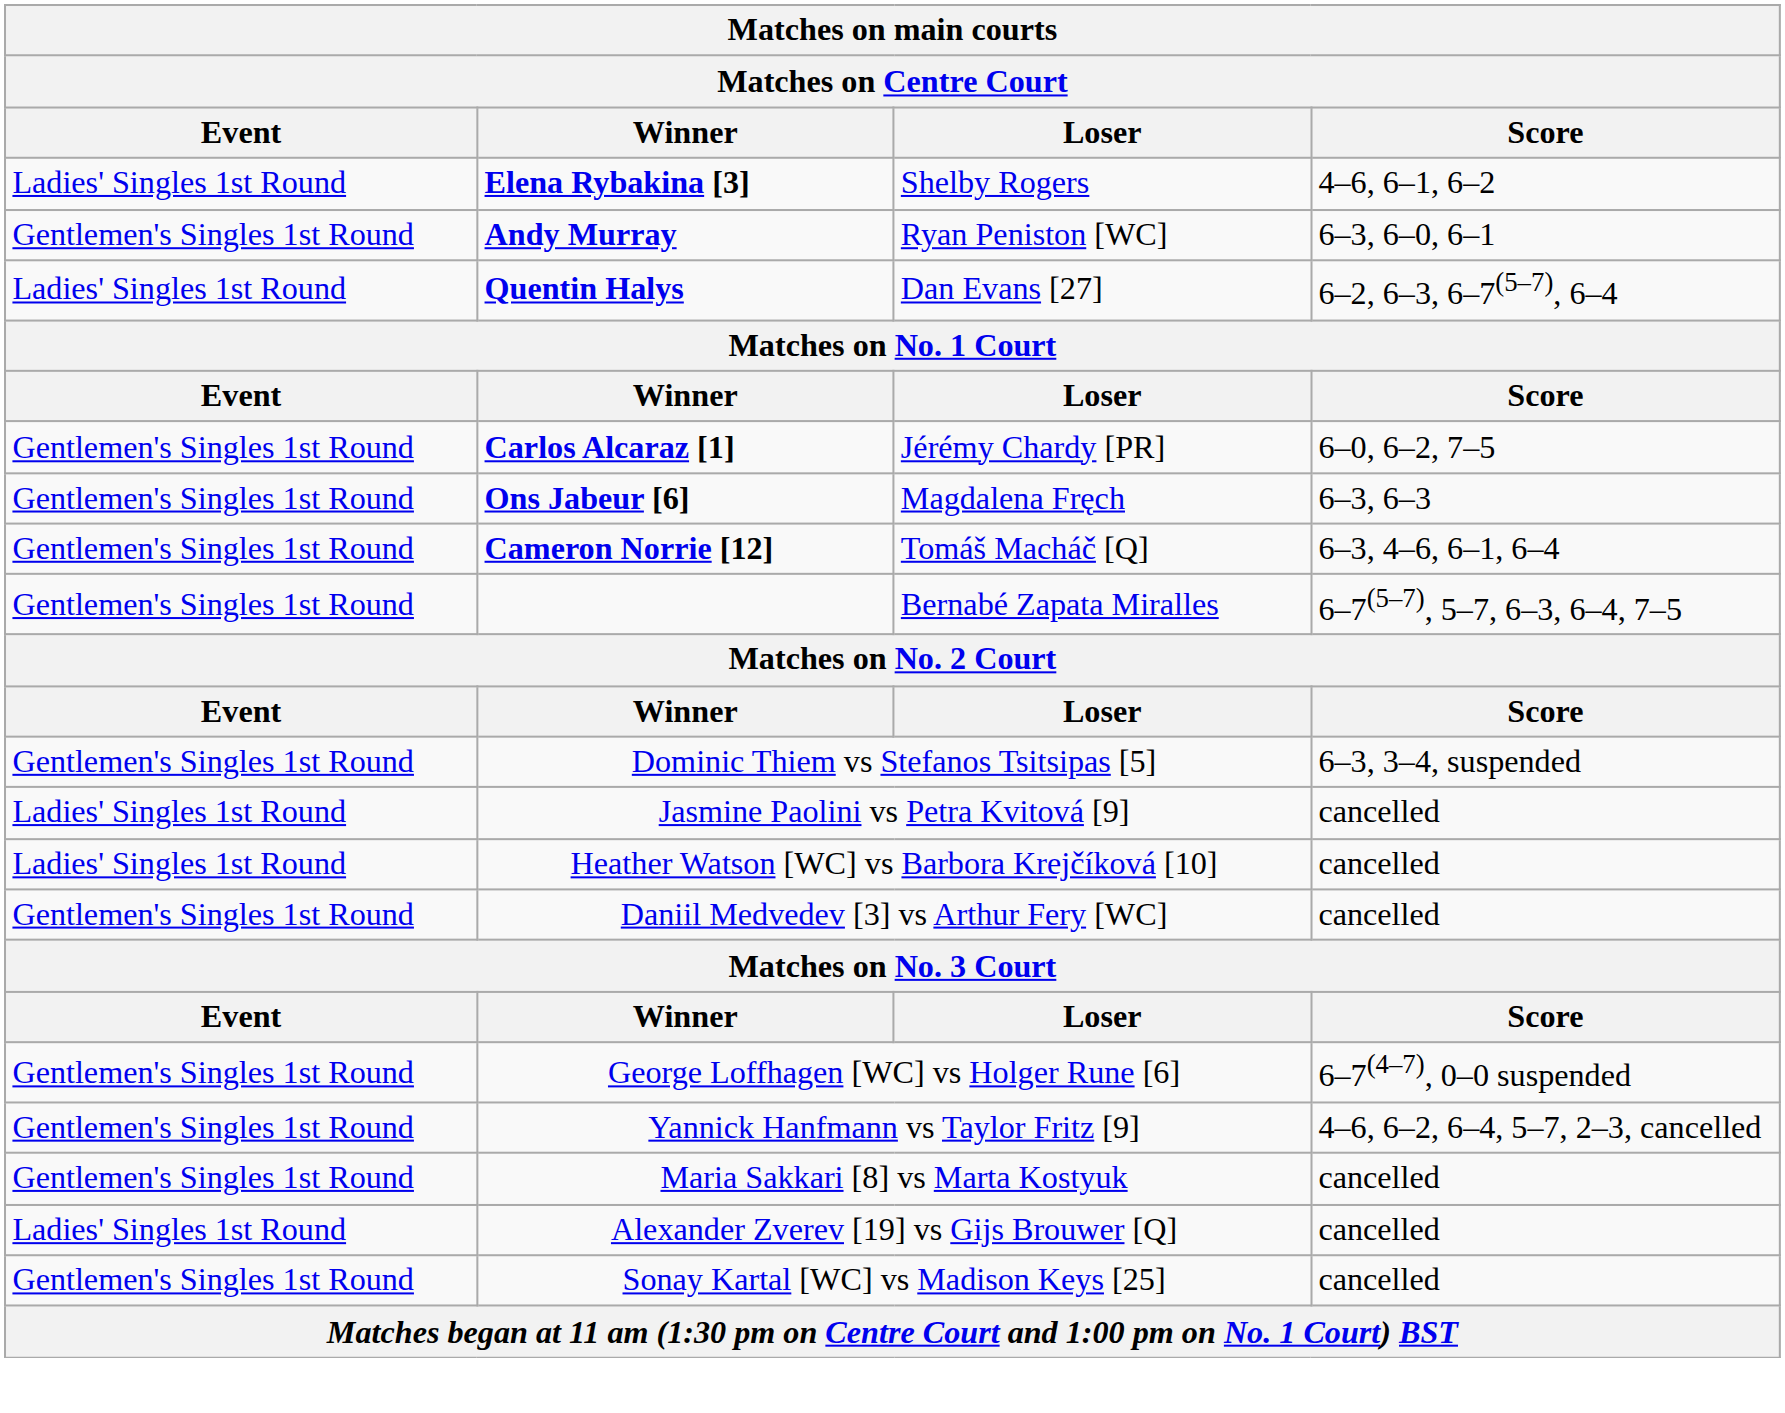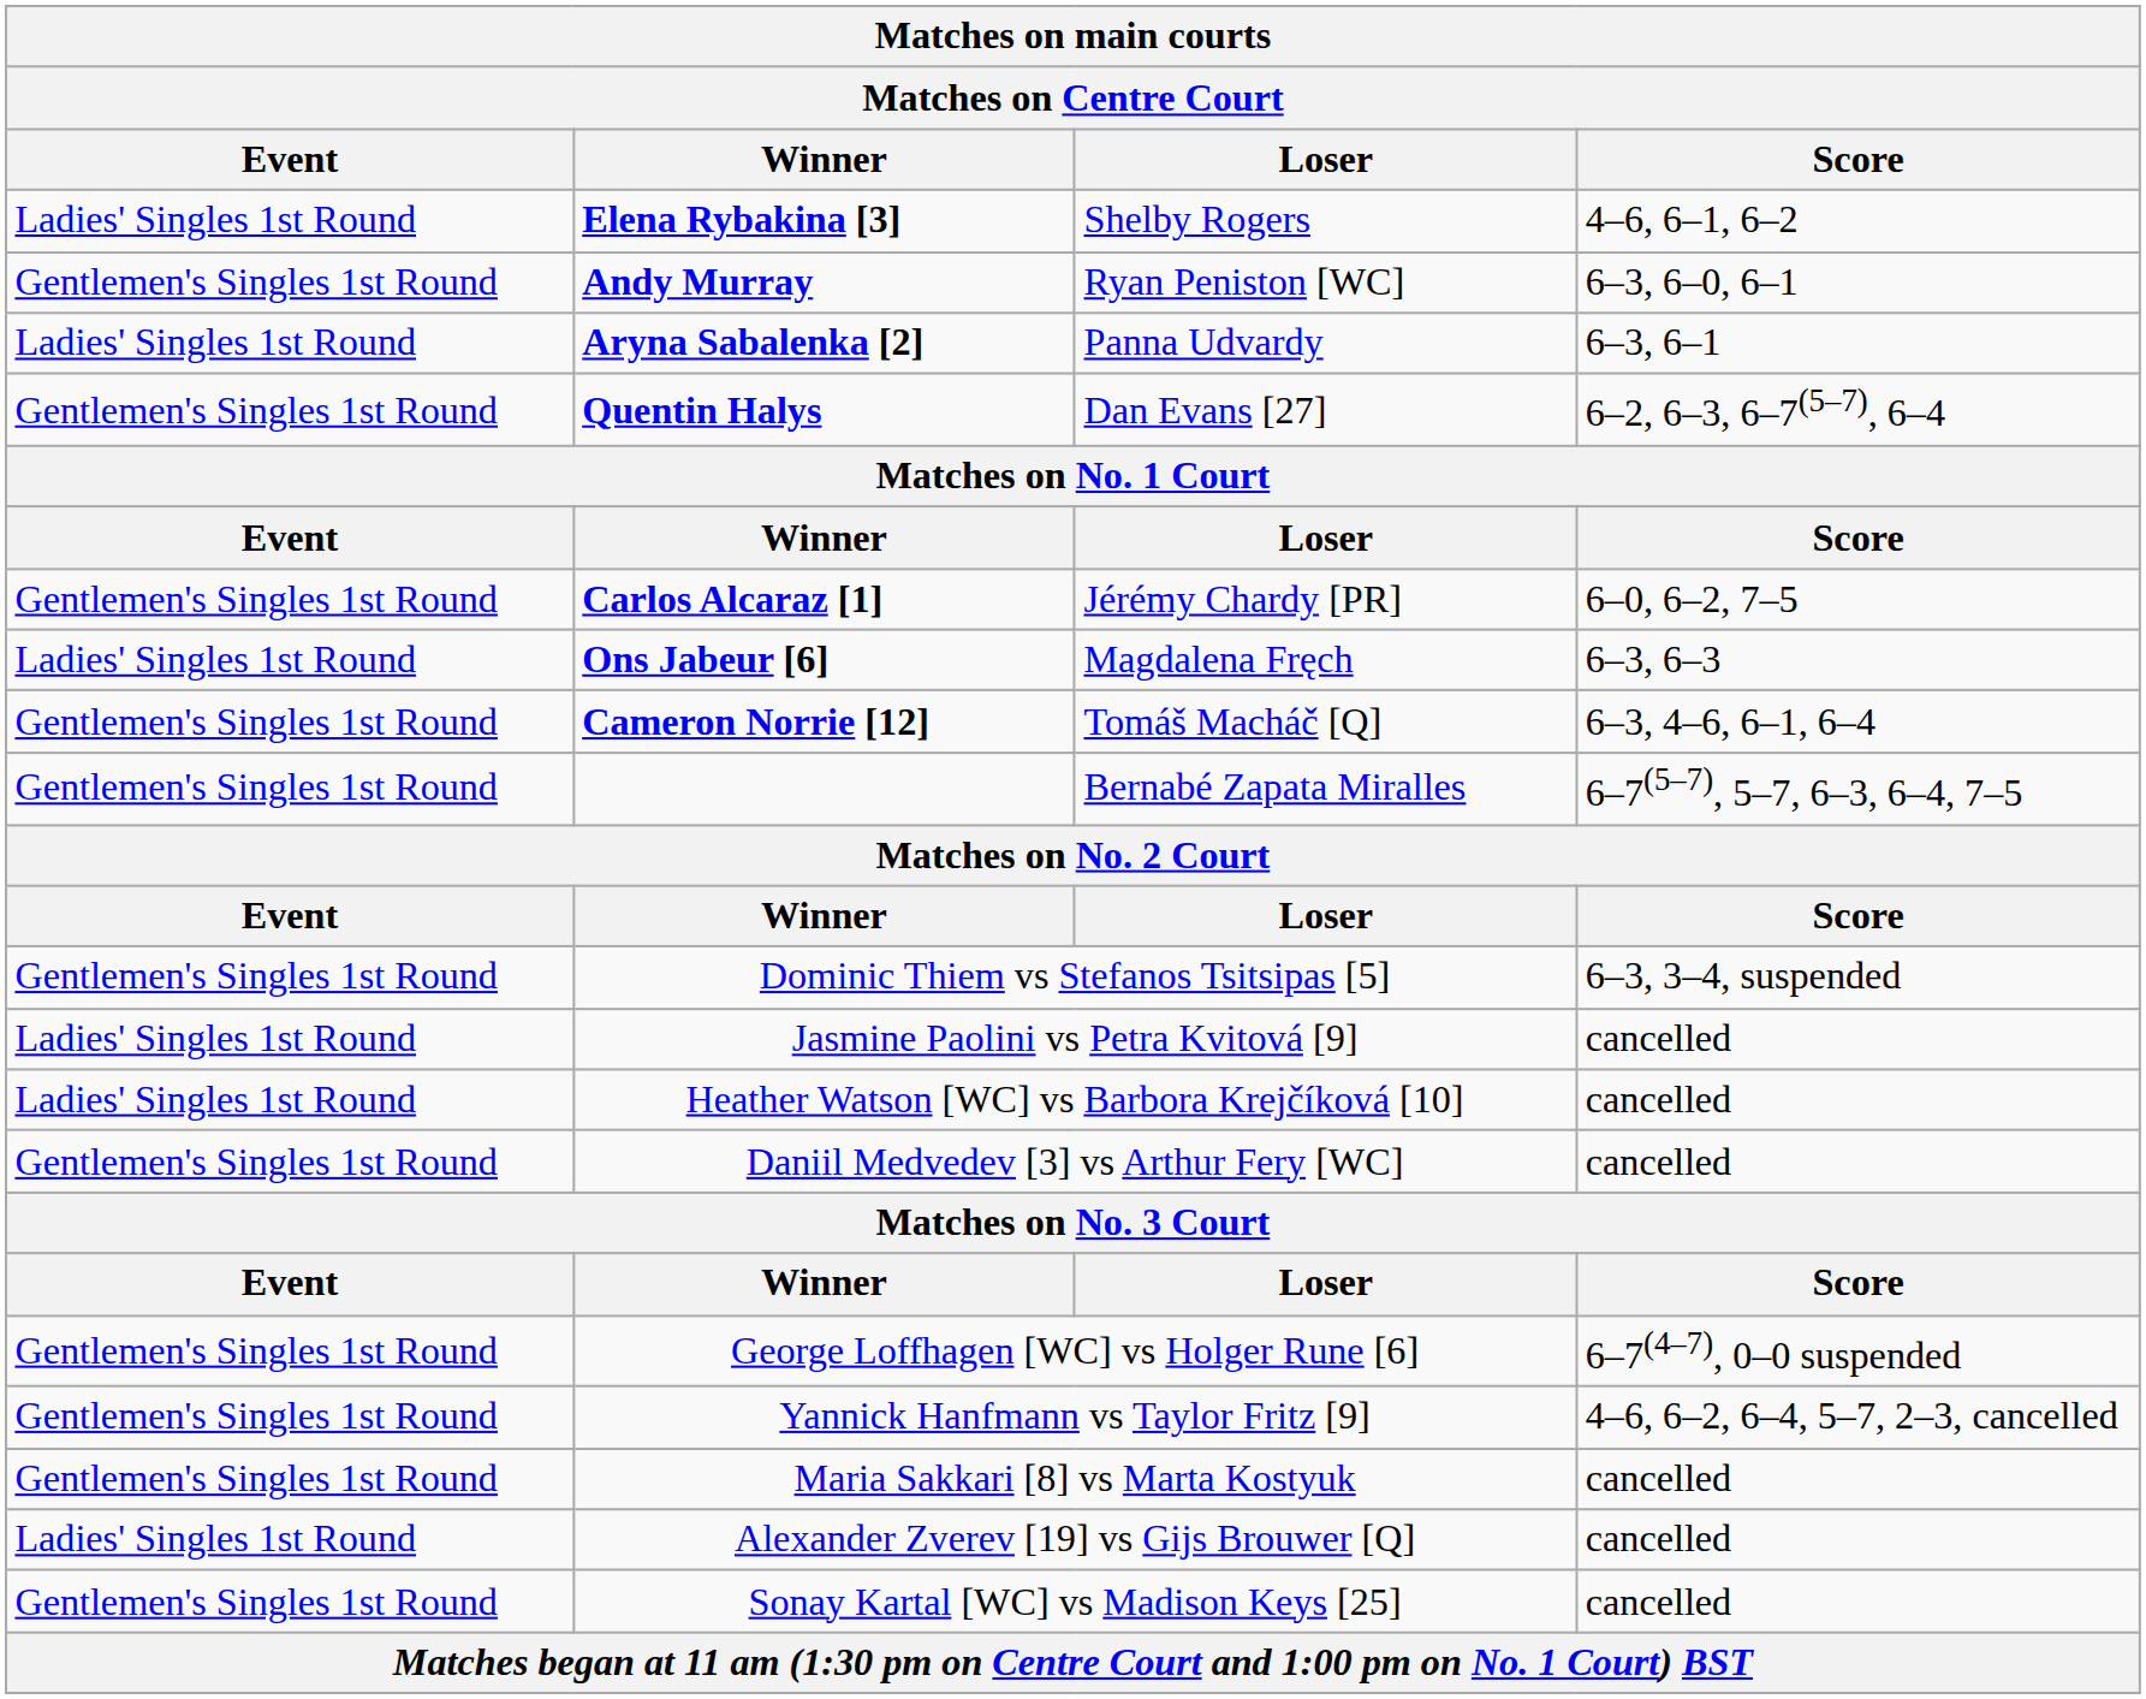+ row: Ladies' Singles 1st Round | Aryna Sabalenka [2] | Panna Udvardy | 6–3, 6–1
Quentin Halys | Event: Ladies' Singles 1st Round -> Gentlemen's Singles 1st Round
Ons Jabeur [6] | Event: Gentlemen's Singles 1st Round -> Ladies' Singles 1st Round
